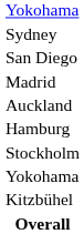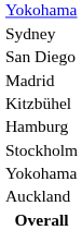rows swapped: Kitzbühel <-> Auckland
